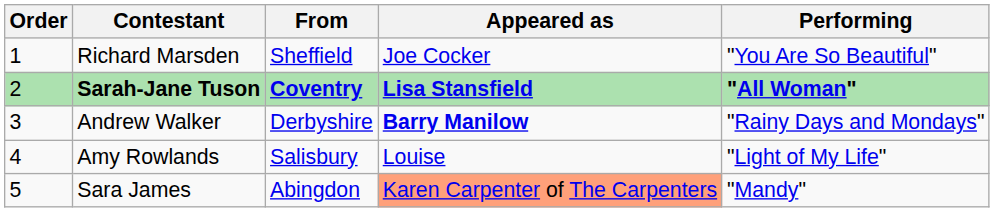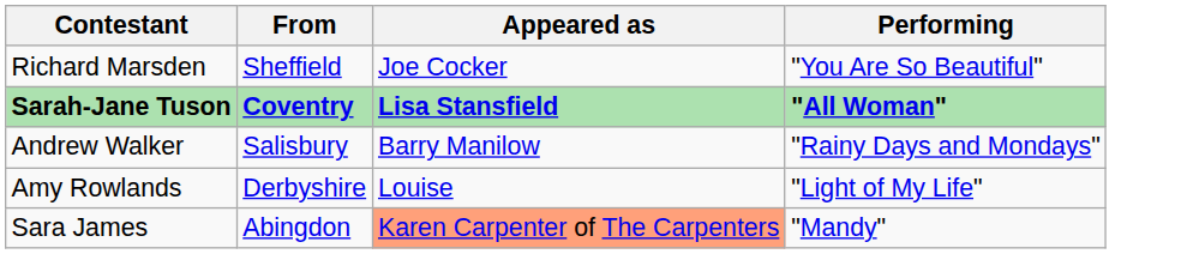- column: Order | 1 | 2 | 3 | 4 | 5
Andrew Walker | From: Derbyshire -> Salisbury
Andrew Walker | Appeared as: bold -> normal
Amy Rowlands | From: Salisbury -> Derbyshire
